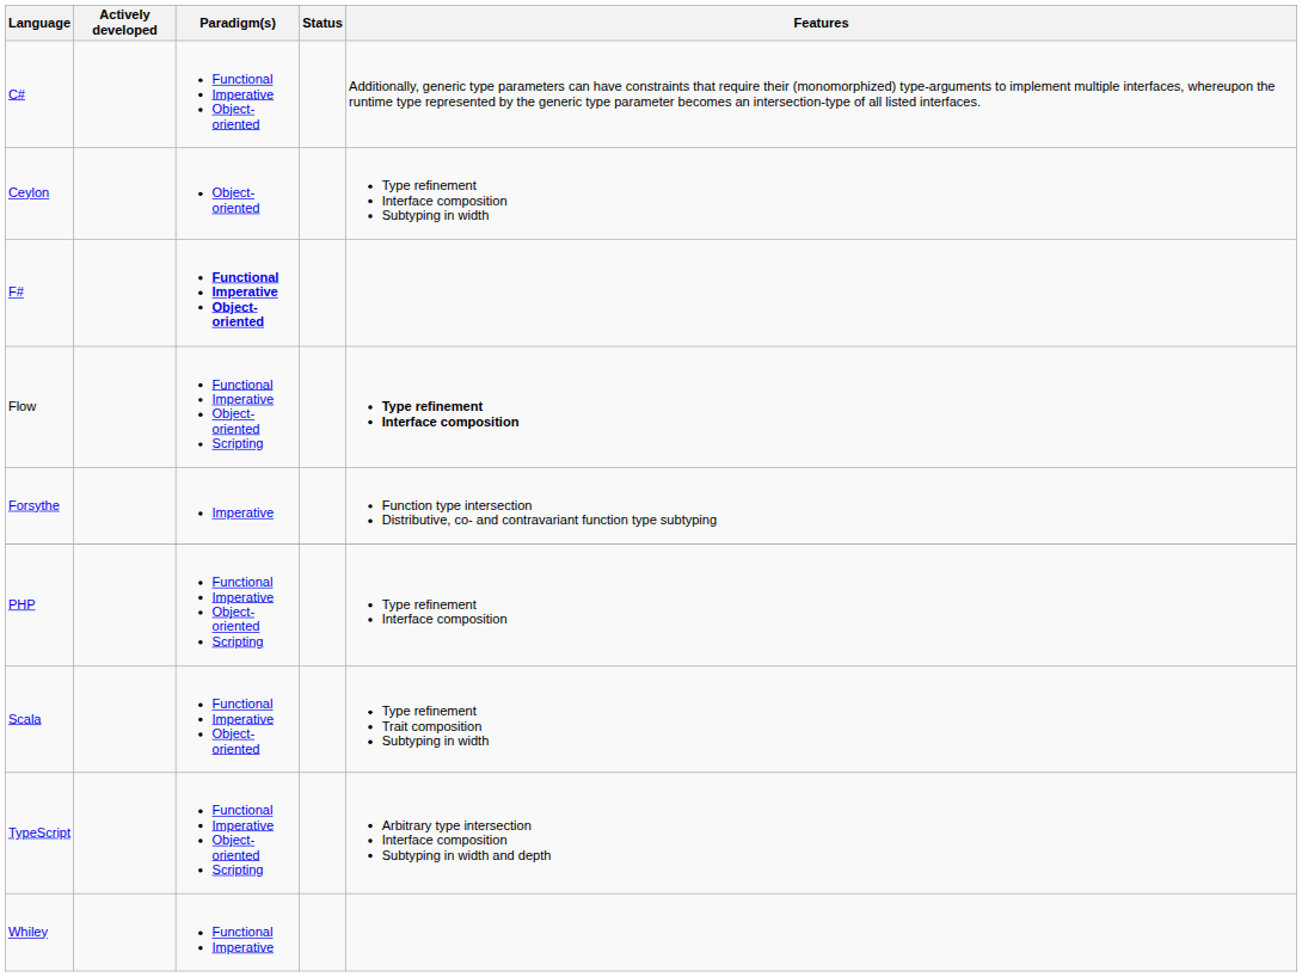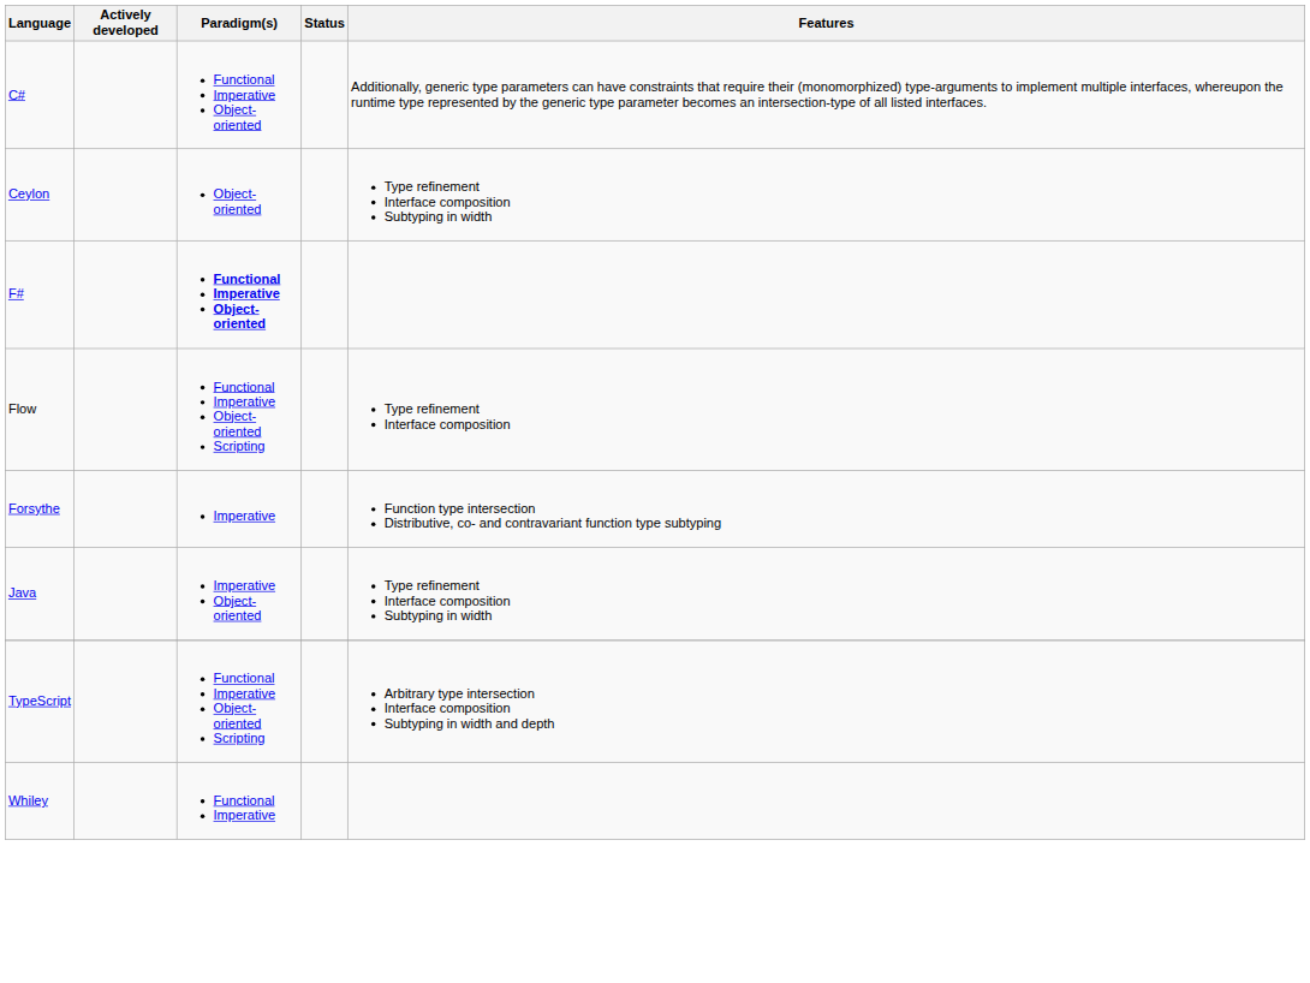Flow | Features: bold -> normal
+ row: Java | Imperative Object-oriented | Type refinement Interface composition Subtyping in width
- row: PHP | Functional Imperative Object-oriented Scripting | Type refinement Interface composition
- row: Scala | Functional Imperative Object-oriented | Type refinement Trait composition Subtyping in width
